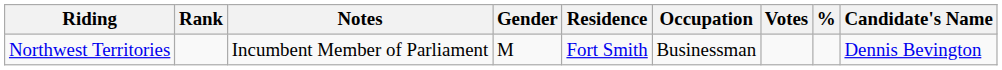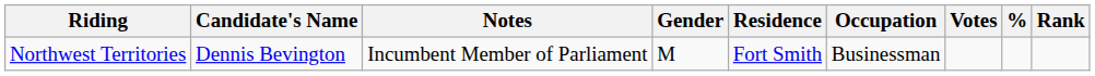columns swapped: Candidate's Name <-> Rank
